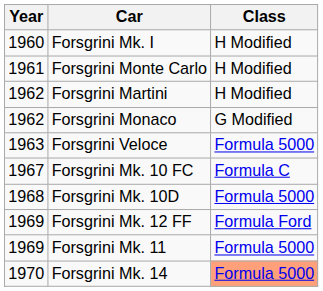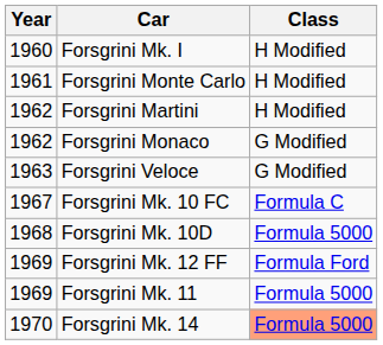Forsgrini Veloce | Class: Formula 5000 -> G Modified
